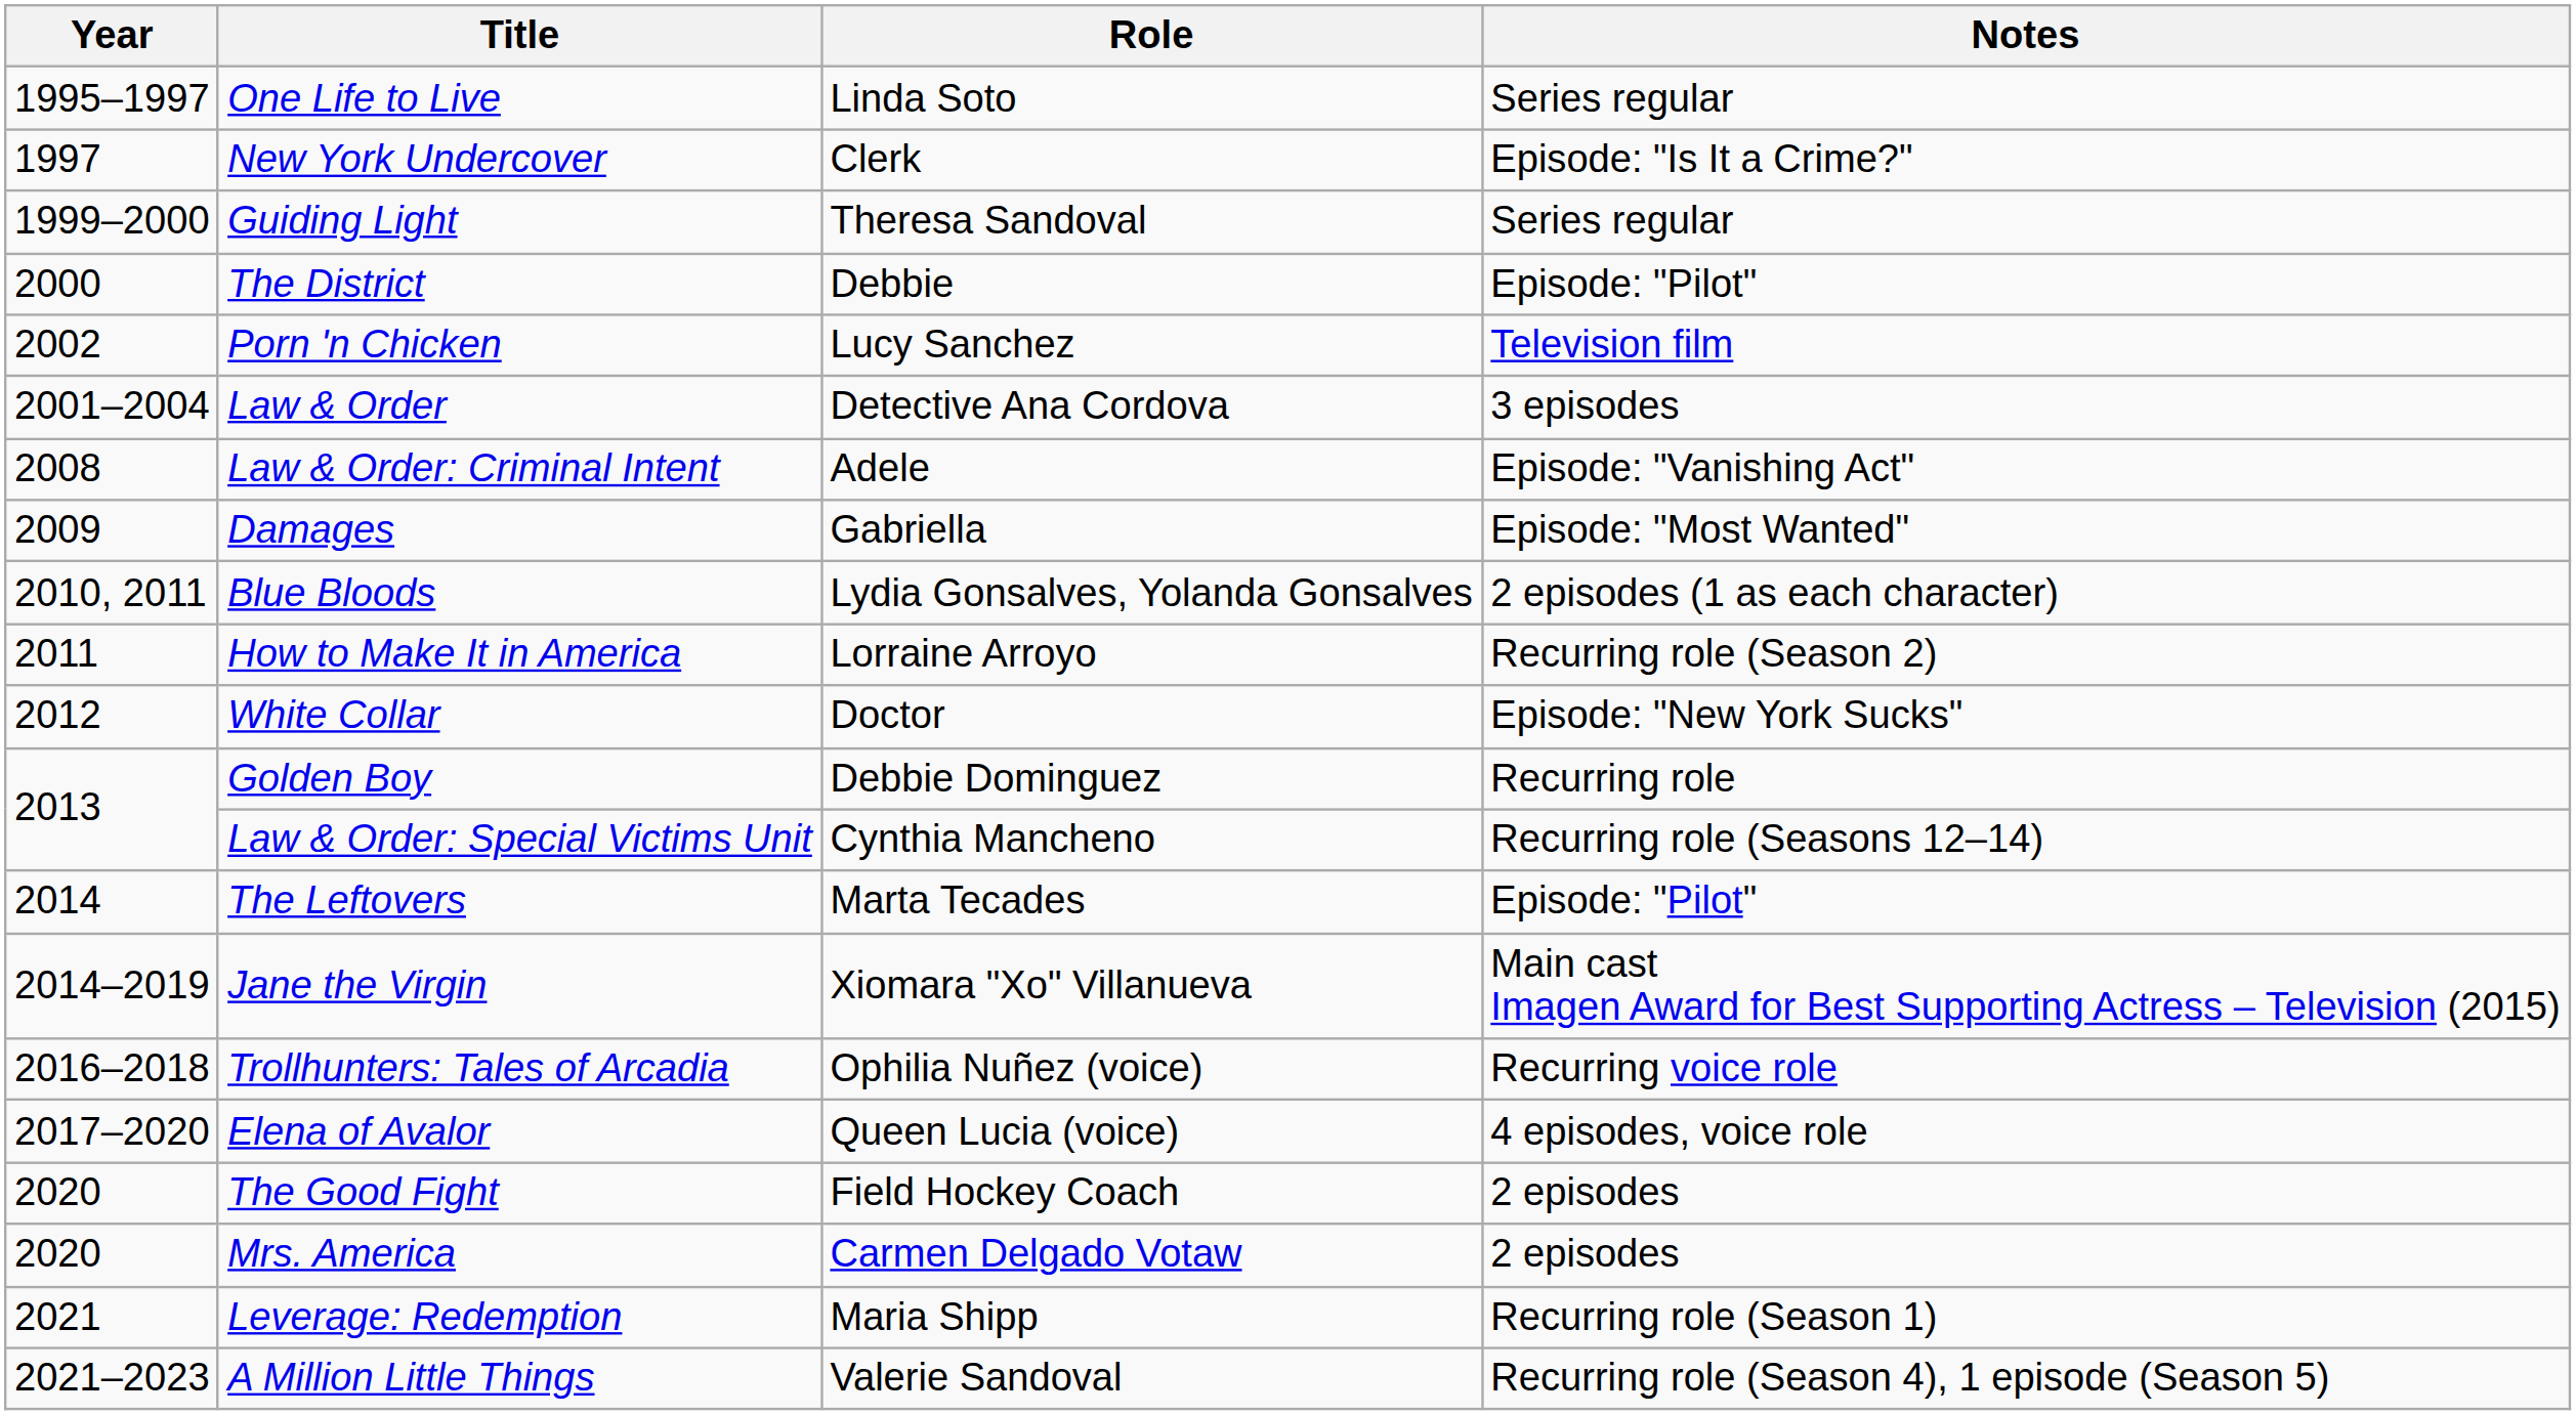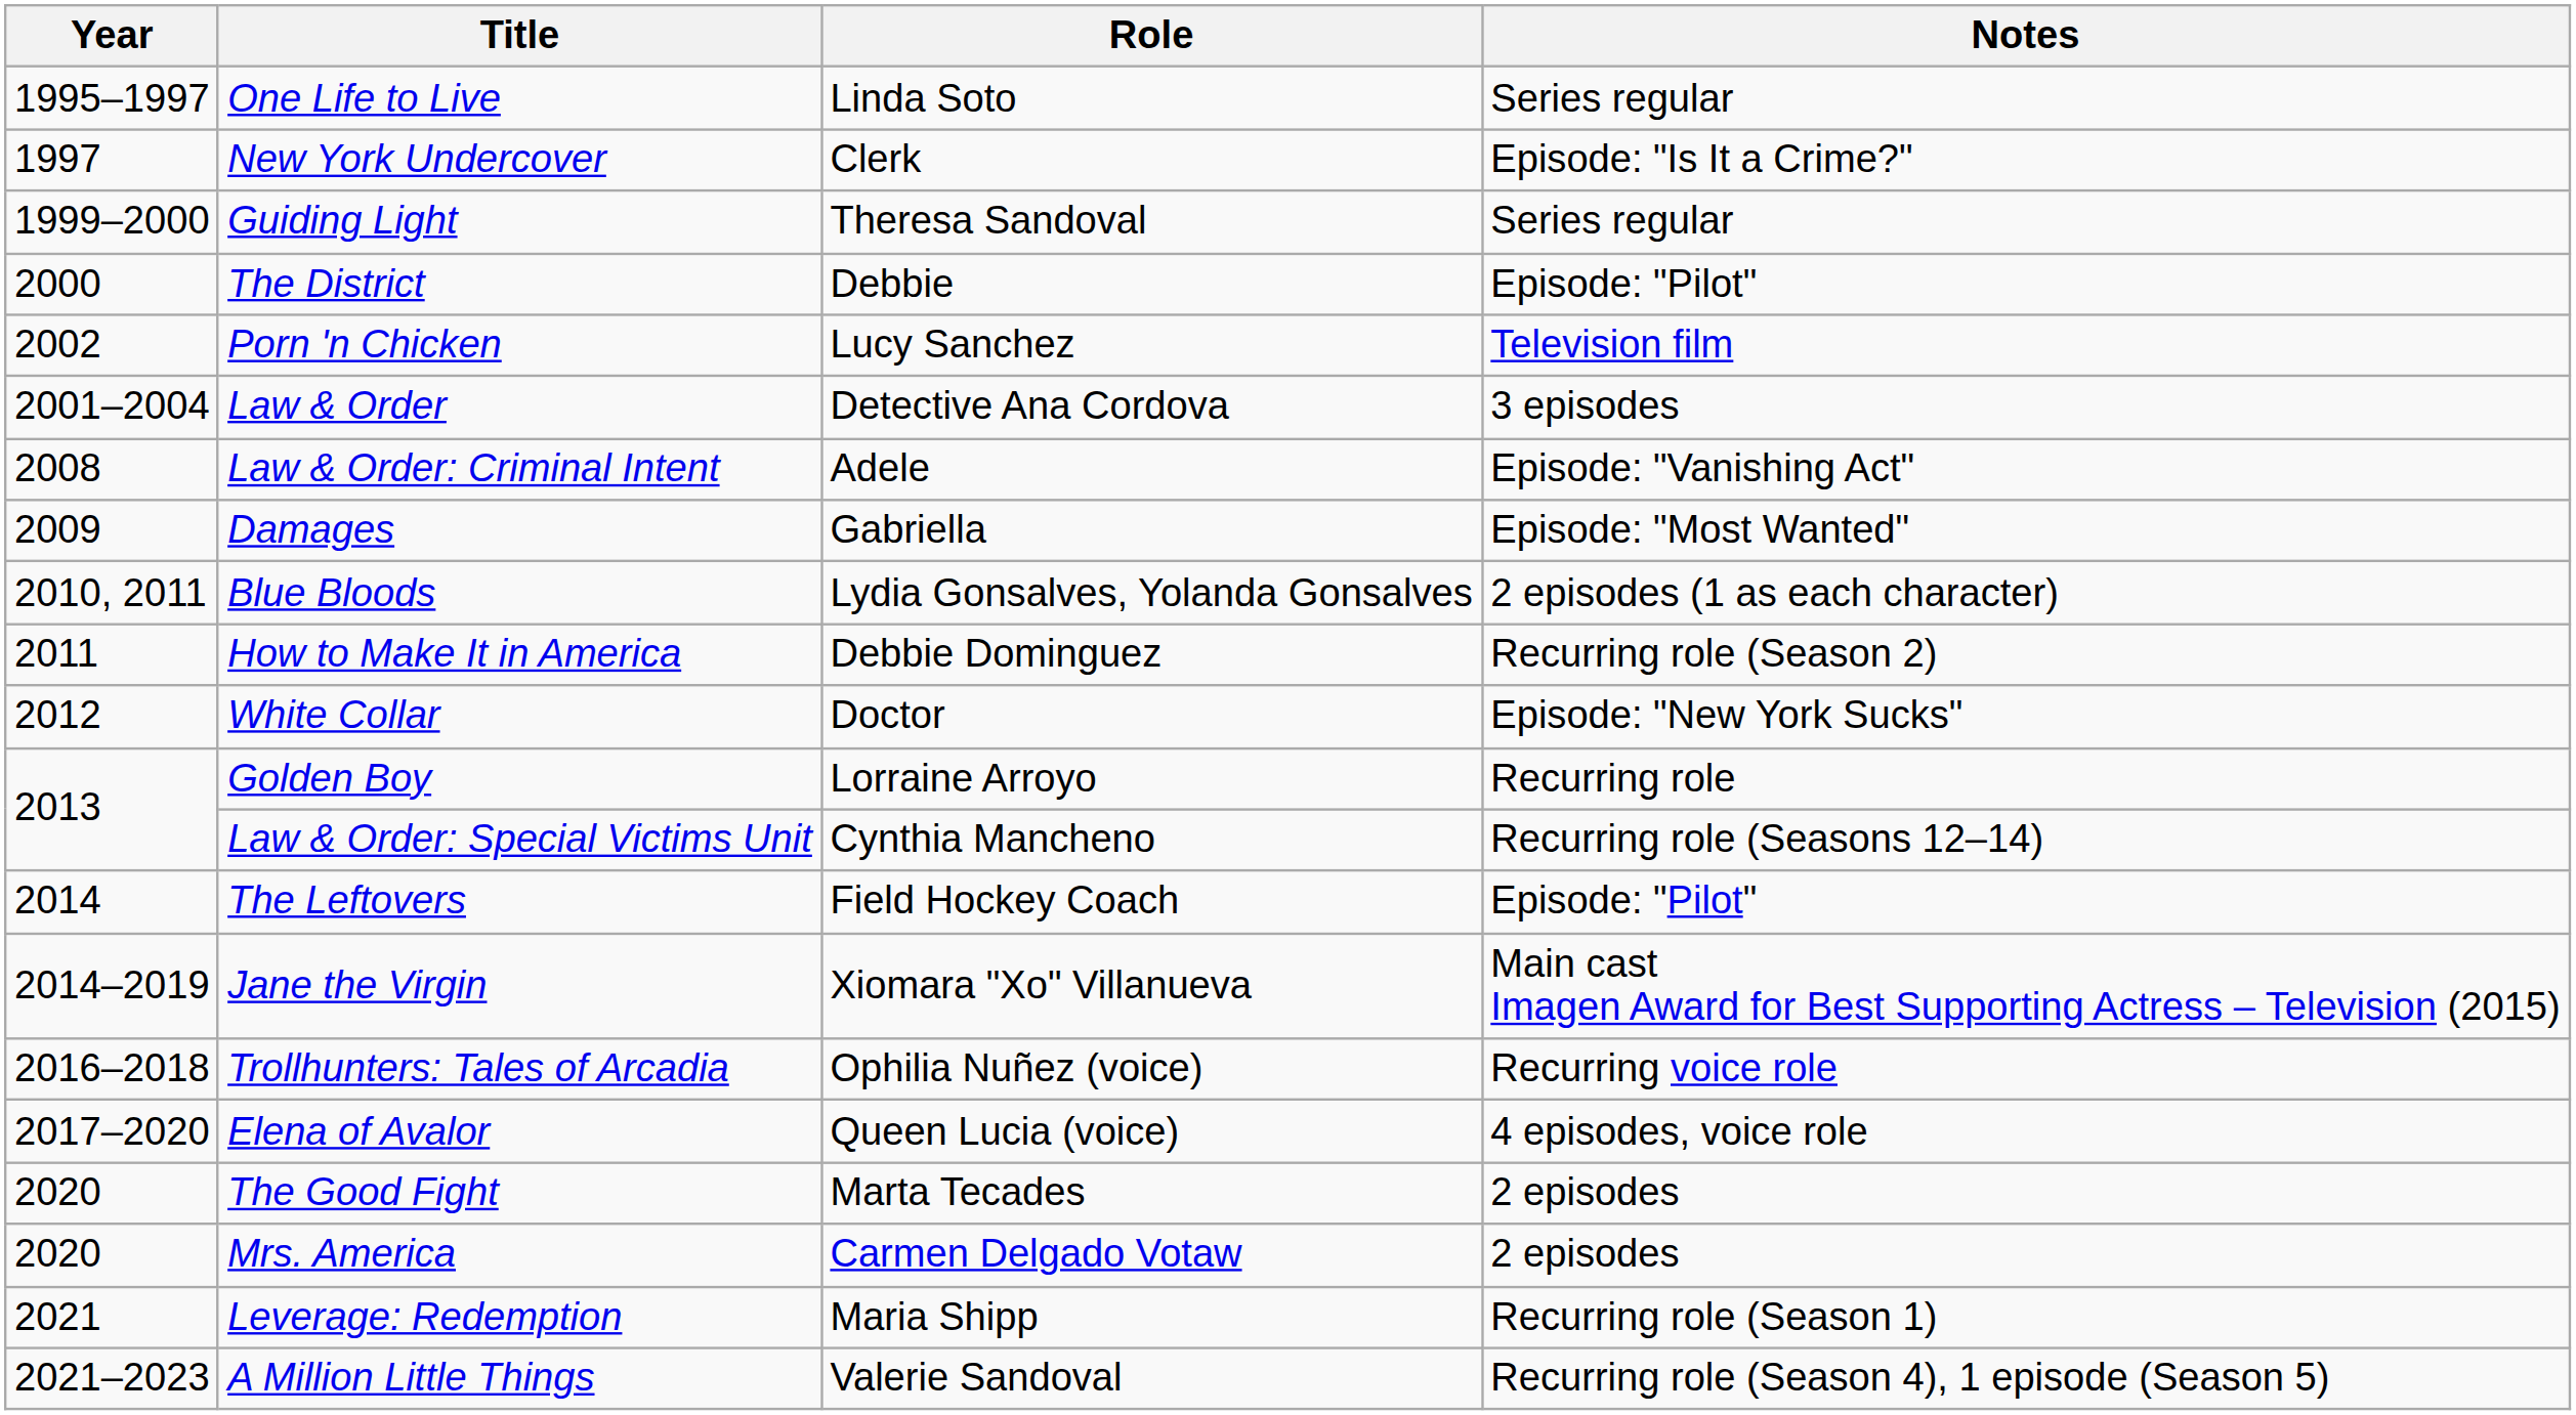How to Make It in America | Role: Lorraine Arroyo -> Debbie Dominguez
Golden Boy | Role: Debbie Dominguez -> Lorraine Arroyo
The Leftovers | Role: Marta Tecades -> Field Hockey Coach
The Good Fight | Role: Field Hockey Coach -> Marta Tecades
